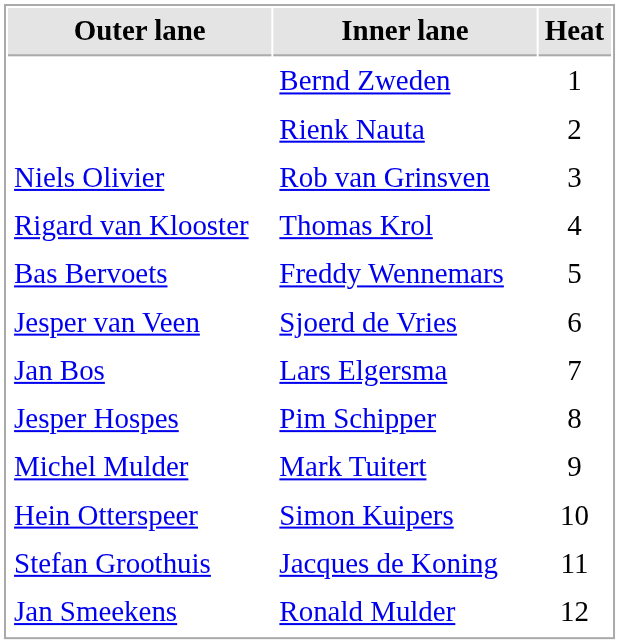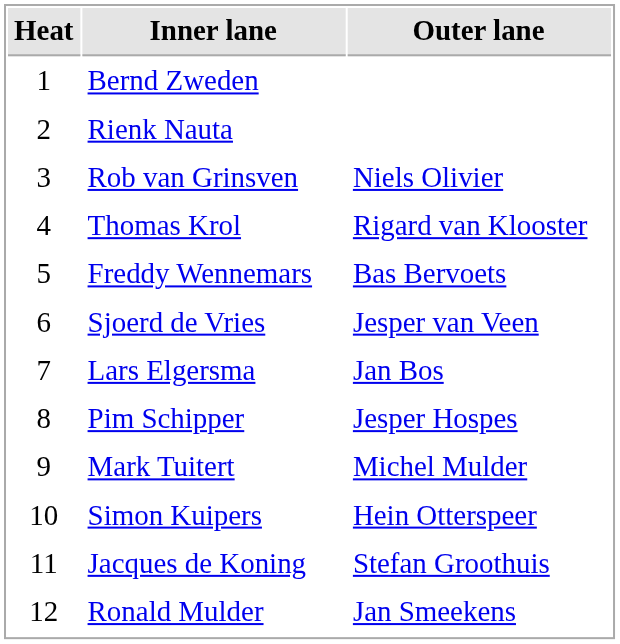columns swapped: Heat <-> Outer lane
